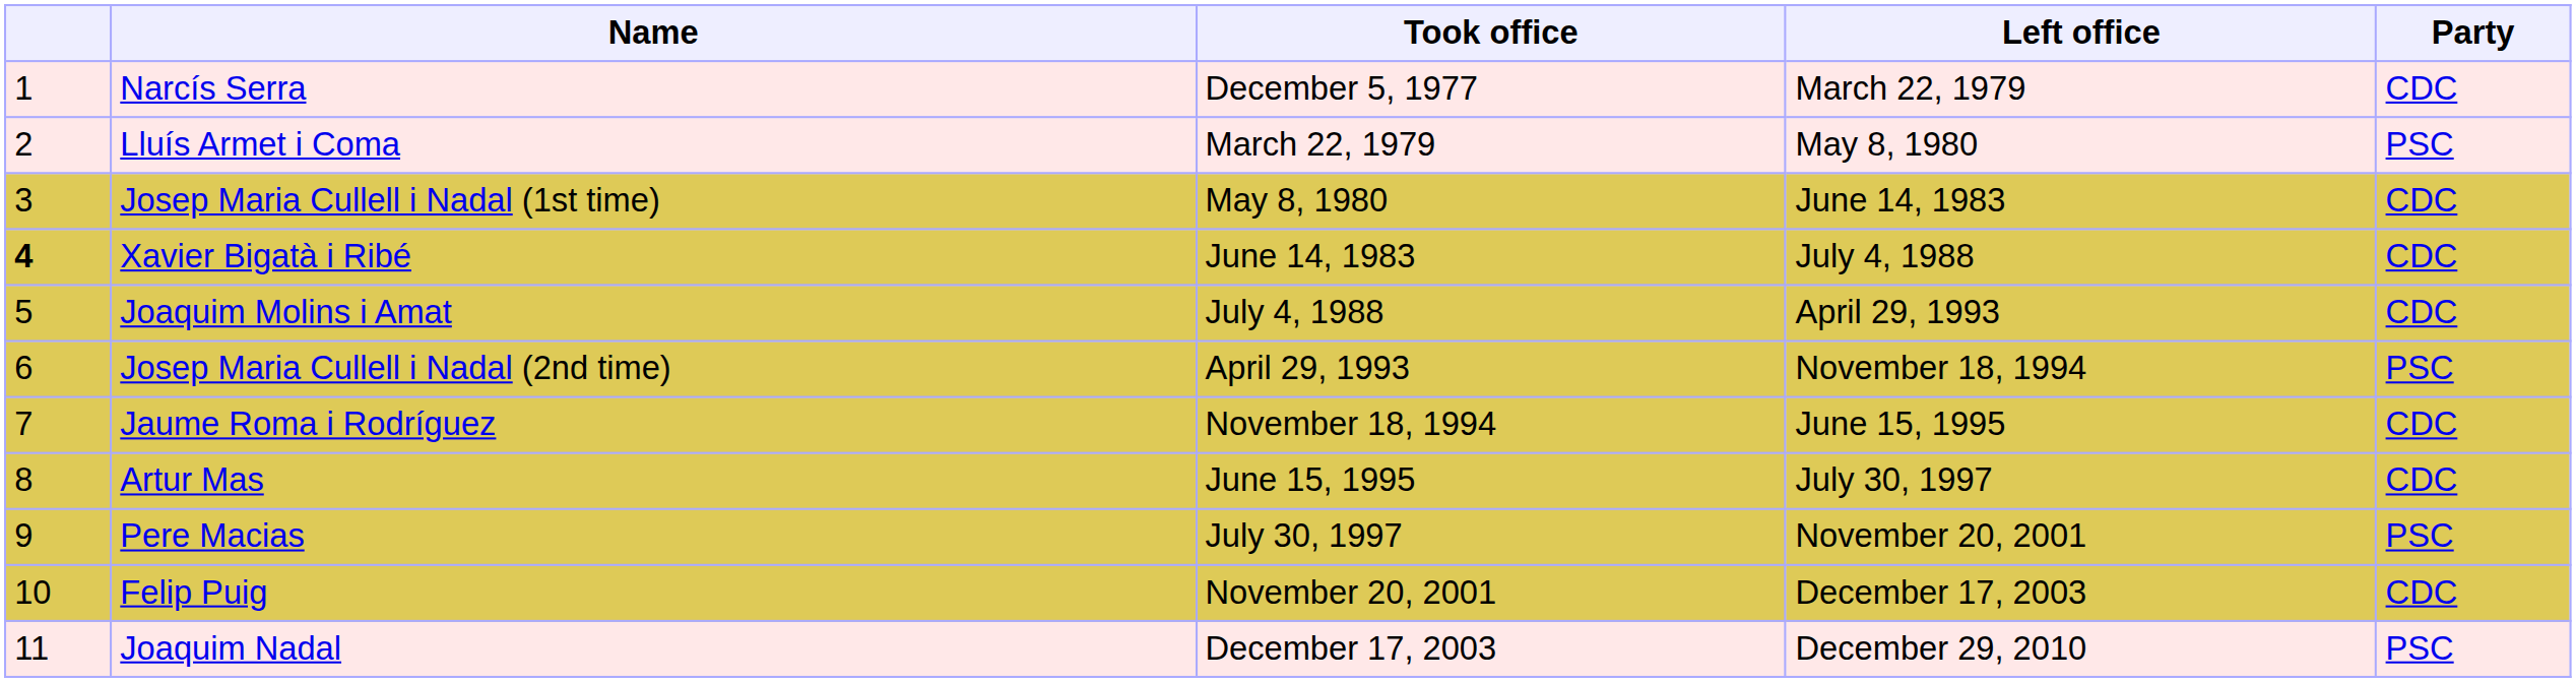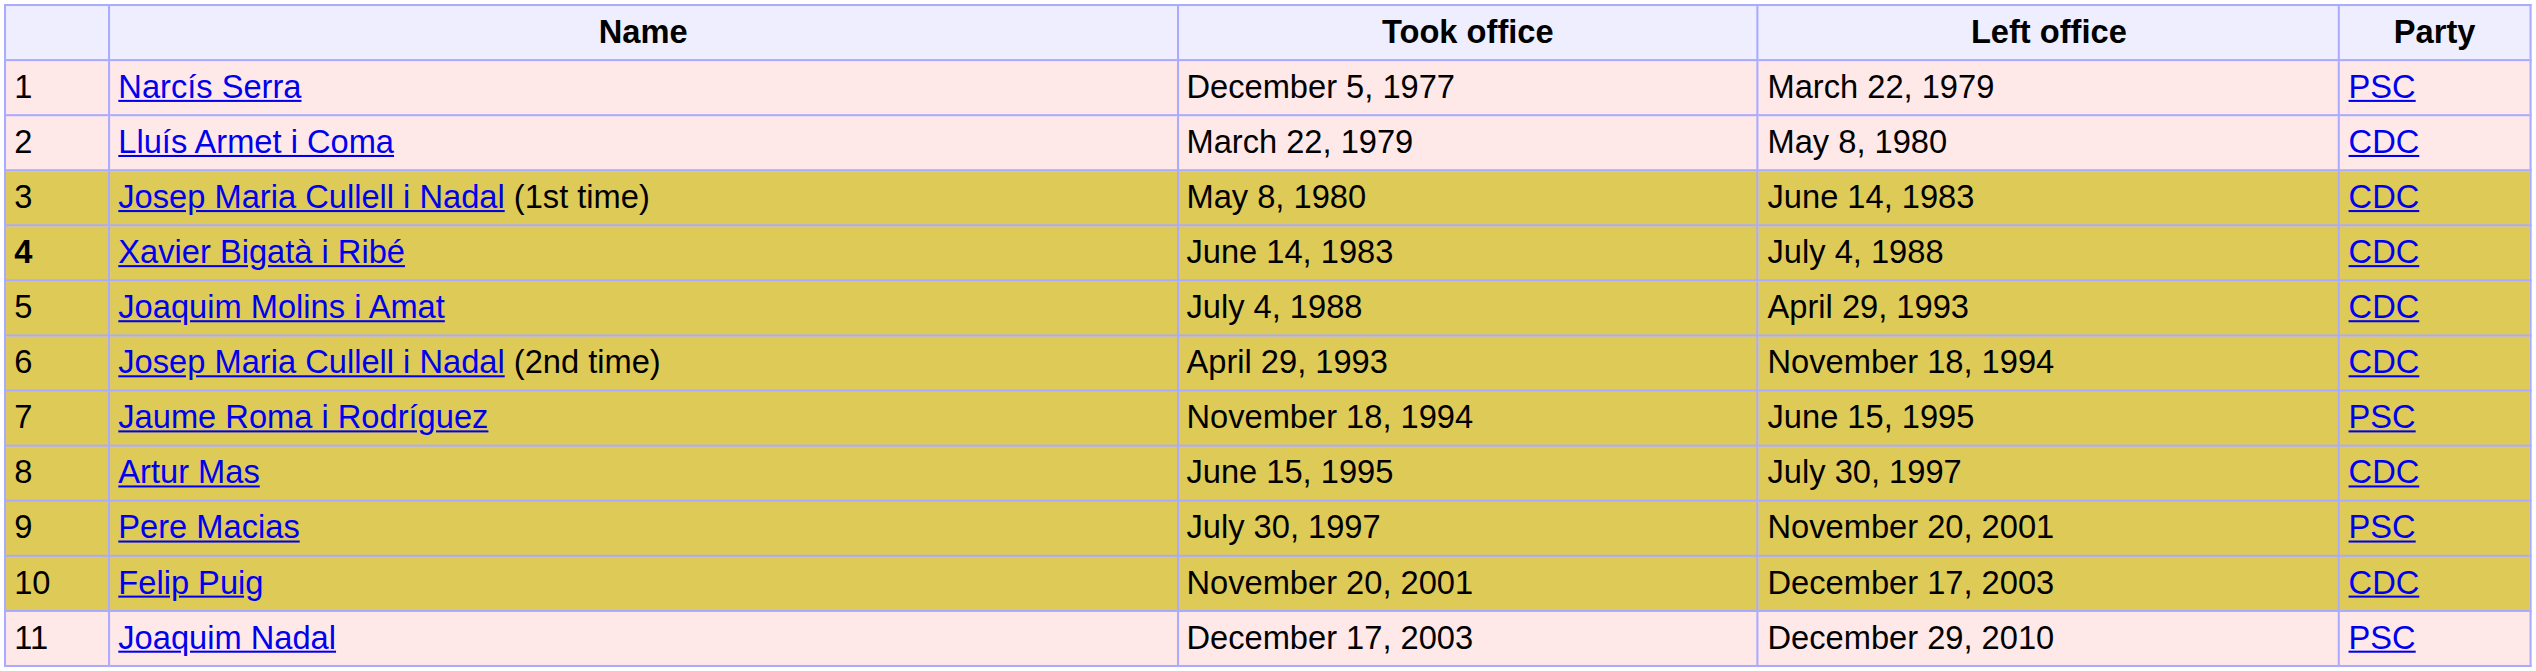Narcís Serra | Party: CDC -> PSC
Lluís Armet i Coma | Party: PSC -> CDC
Josep Maria Cullell i Nadal (2nd time) | Party: PSC -> CDC
Jaume Roma i Rodríguez | Party: CDC -> PSC
